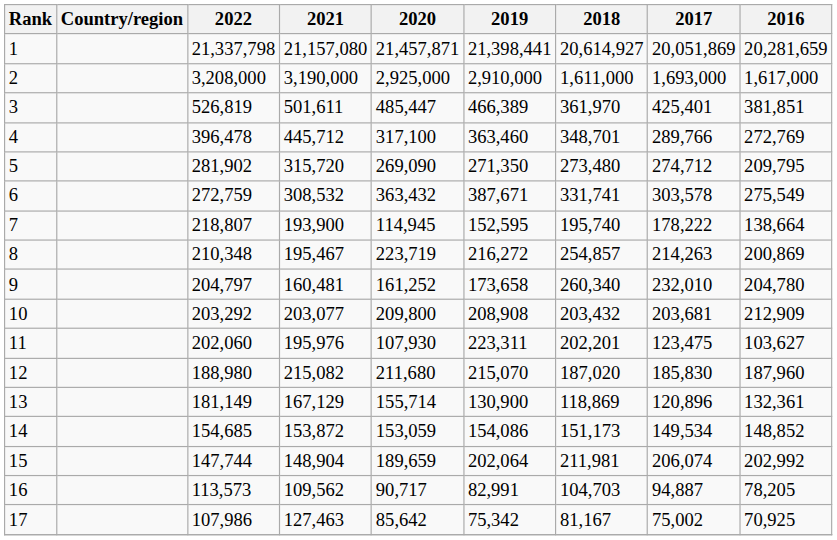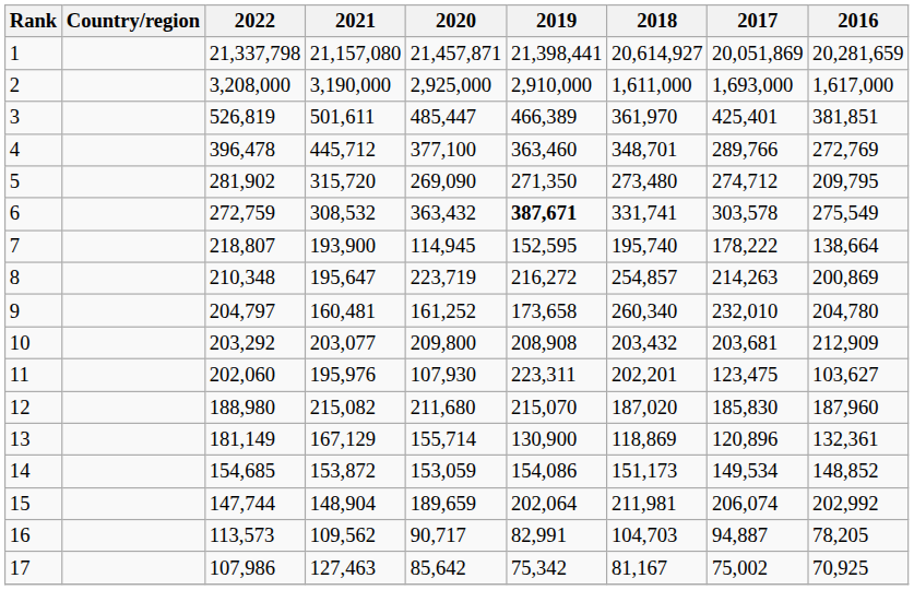4 | 2020: 317,100 -> 377,100
6 | 2019: normal -> bold
8 | 2021: 195,467 -> 195,647
